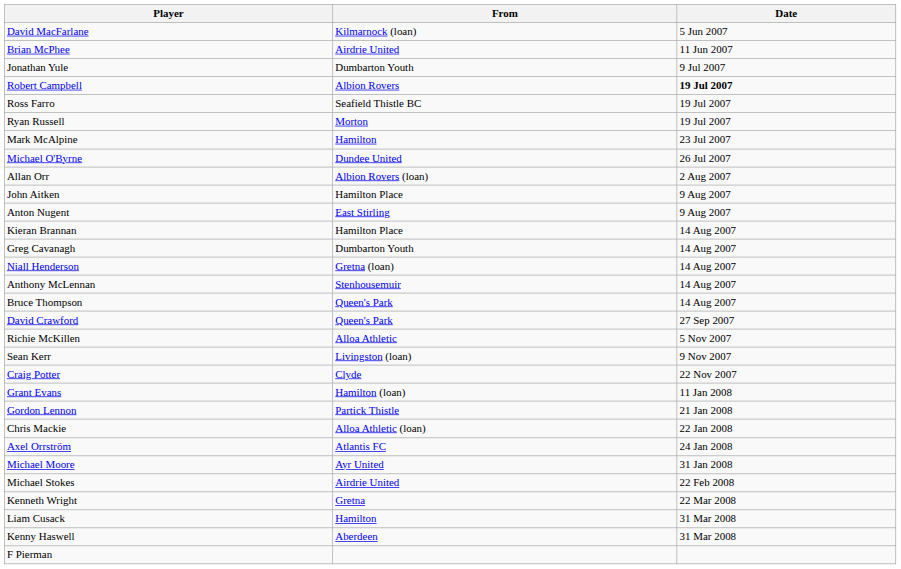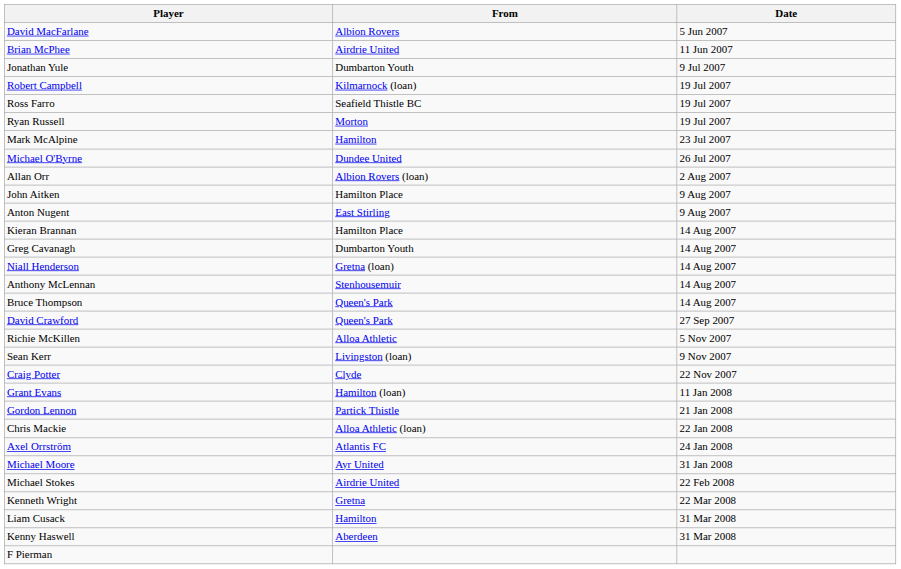David MacFarlane | From: Kilmarnock (loan) -> Albion Rovers
Robert Campbell | From: Albion Rovers -> Kilmarnock (loan)
Robert Campbell | Date: bold -> normal
